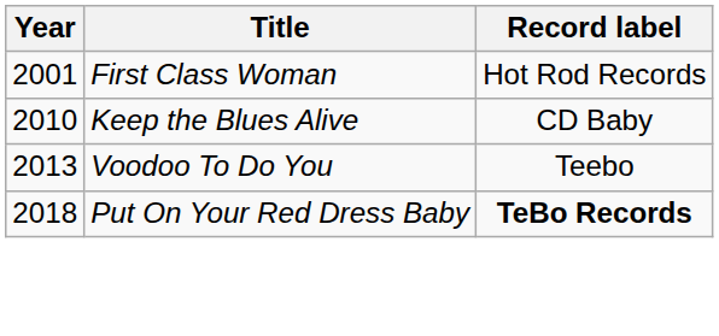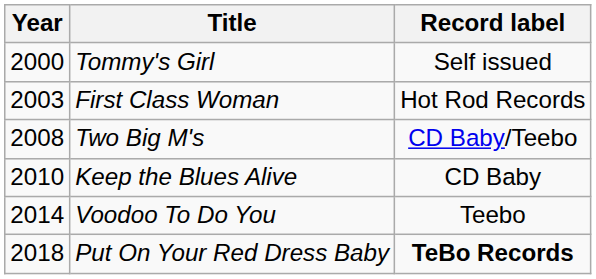+ row: 2000 | Tommy's Girl | Self issued
First Class Woman | Year: 2001 -> 2003
+ row: 2008 | Two Big M's | CD Baby/Teebo
Voodoo To Do You | Year: 2013 -> 2014
